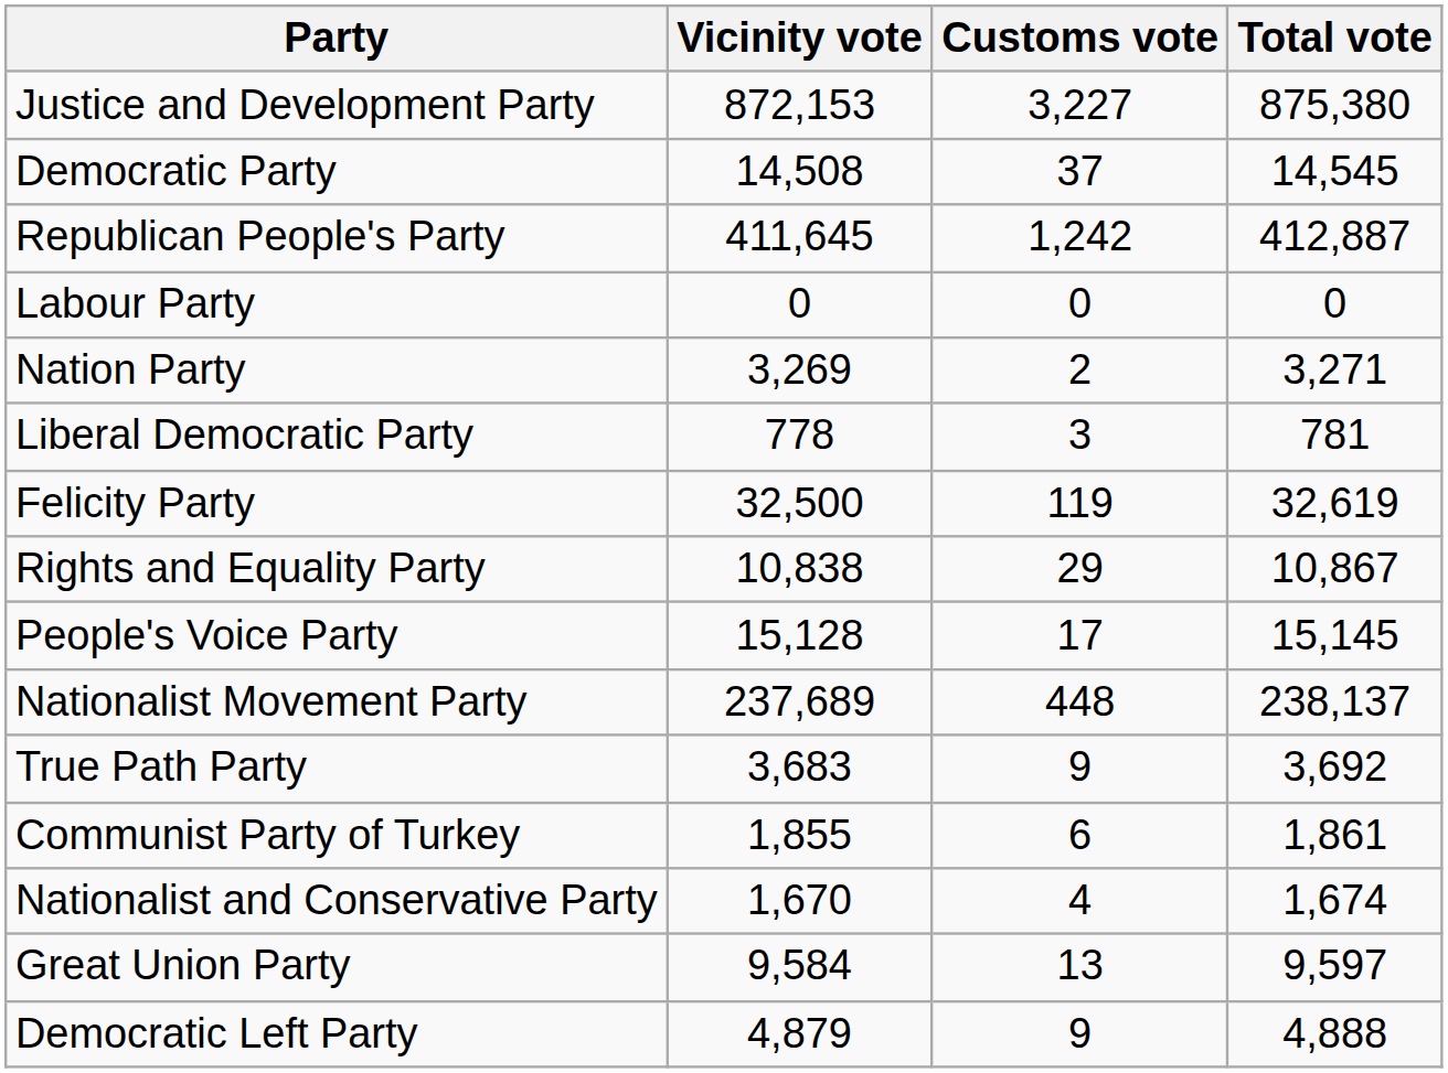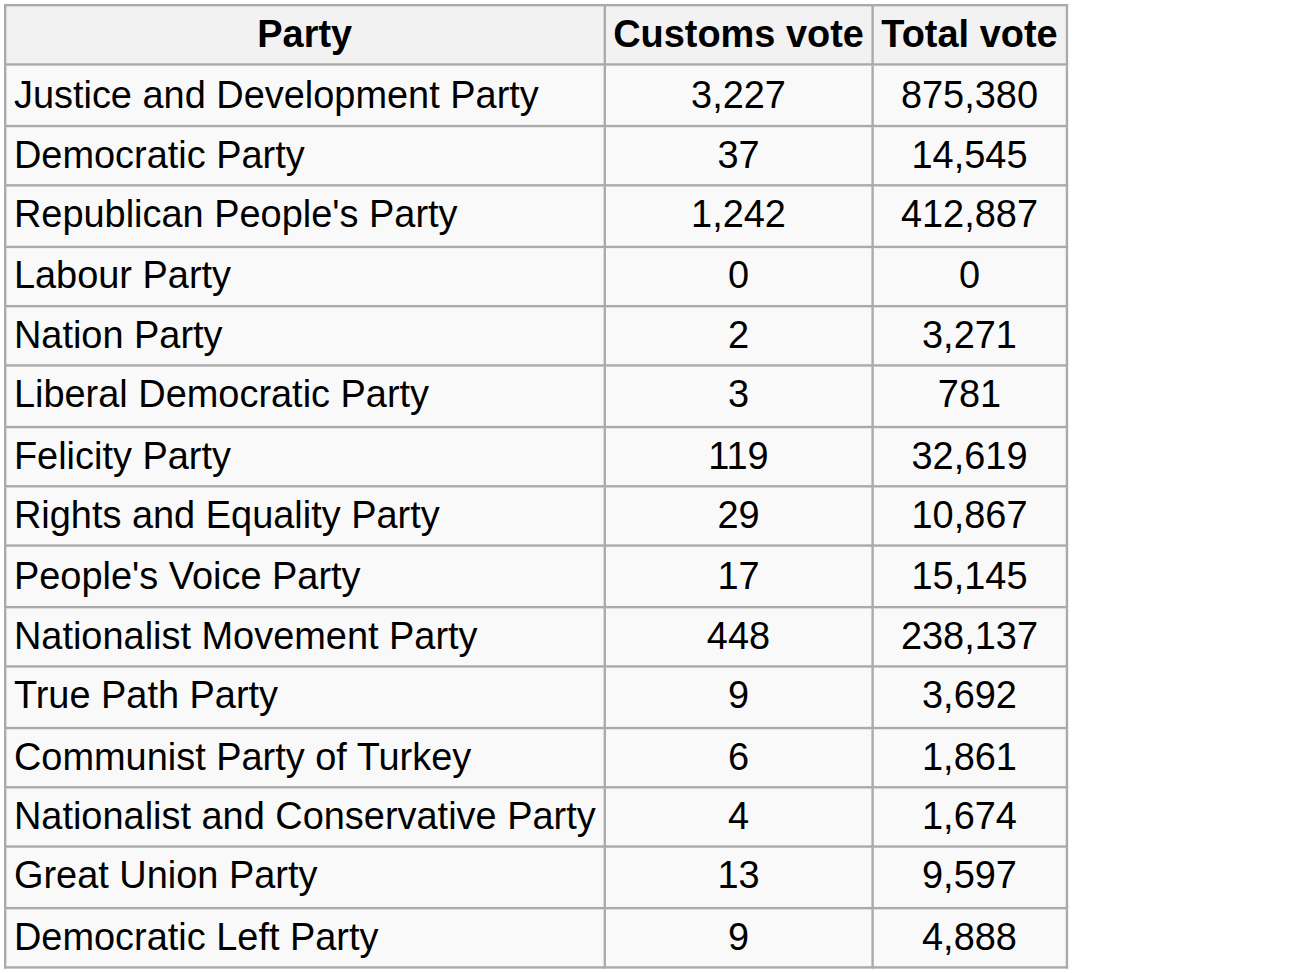- column: Vicinity vote | 872,153 | 14,508 | 411,645 | 0 | 3,269 | 778 | 32,500 | 10,838 | 15,128 | 237,689 | 3,683 | 1,855 | 1,670 | 9,584 | 4,879
